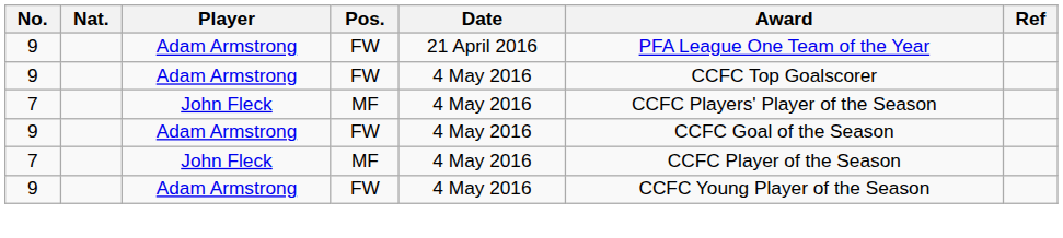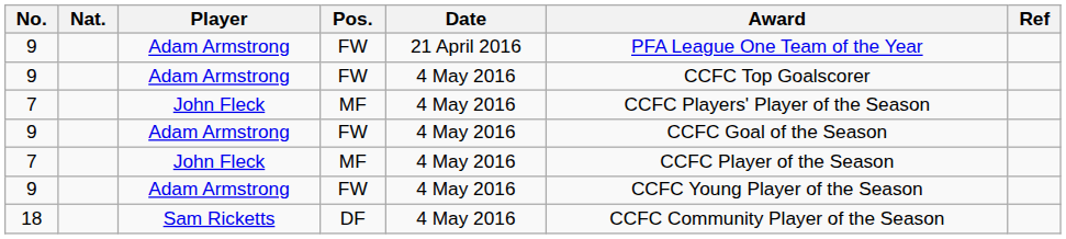+ row: 18 | Sam Ricketts | DF | 4 May 2016 | CCFC Community Player of the Season
